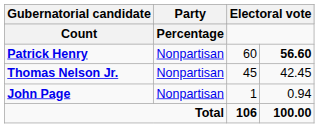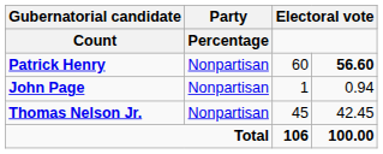rows swapped: Thomas Nelson Jr. <-> John Page
